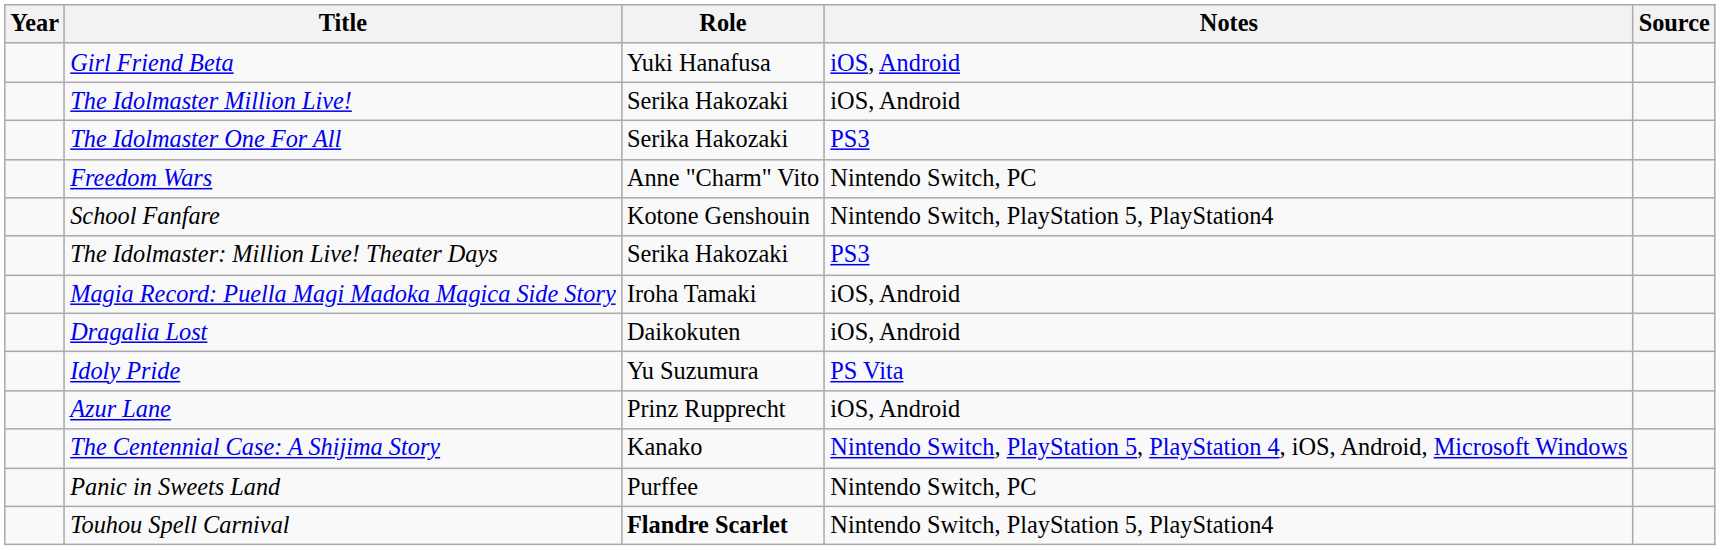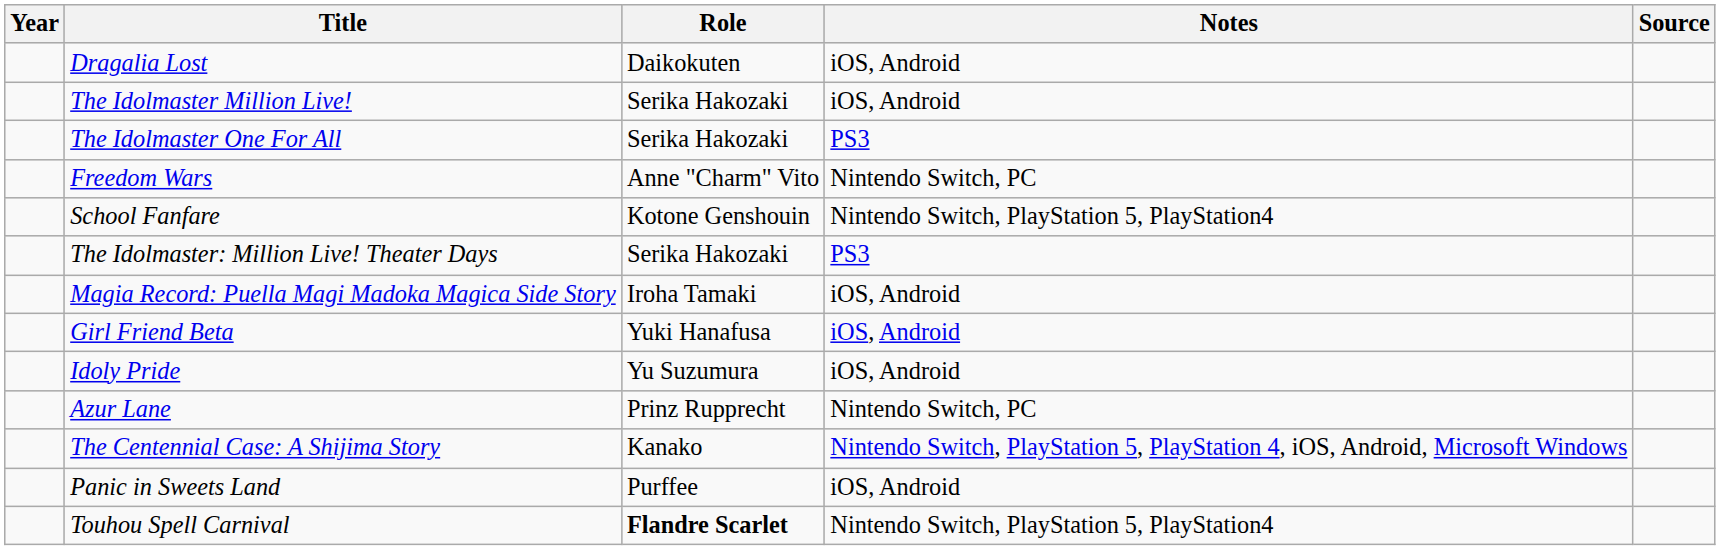rows swapped: Girl Friend Beta <-> Dragalia Lost
Idoly Pride | Notes: PS Vita -> iOS, Android
Azur Lane | Notes: iOS, Android -> Nintendo Switch, PC
Panic in Sweets Land | Notes: Nintendo Switch, PC -> iOS, Android
